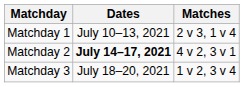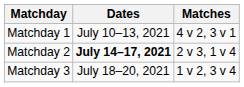Matchday 1 | Matches: 2 v 3, 1 v 4 -> 4 v 2, 3 v 1
Matchday 2 | Matches: 4 v 2, 3 v 1 -> 2 v 3, 1 v 4
